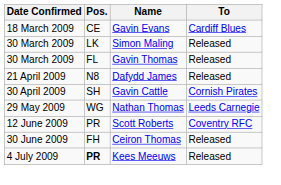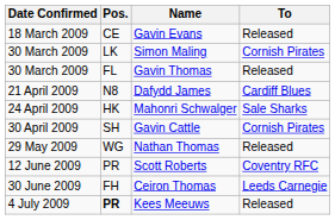Gavin Evans | To: Cardiff Blues -> Released
Simon Maling | To: Released -> Cornish Pirates
Dafydd James | To: Released -> Cardiff Blues
+ row: 24 April 2009 | HK | Mahonri Schwalger | Sale Sharks
Nathan Thomas | To: Leeds Carnegie -> Released
Ceiron Thomas | To: Released -> Leeds Carnegie
